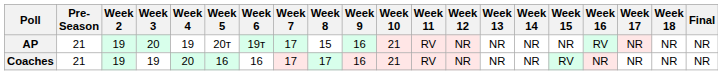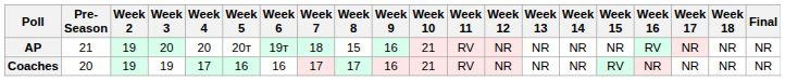AP | Week 4: 19 -> 20
AP | Week 7: 17 -> 18
Coaches | Pre- Season: 21 -> 20
Coaches | Week 4: 20 -> 17
